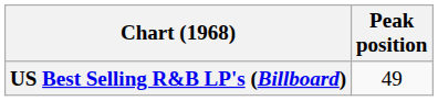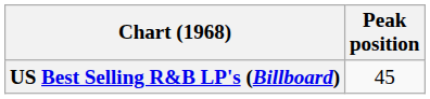US Best Selling R&B LP's (Billboard) | Peak position: 49 -> 45
